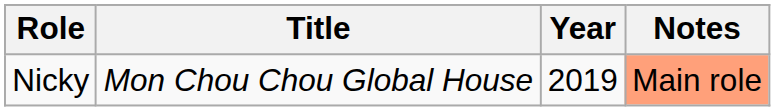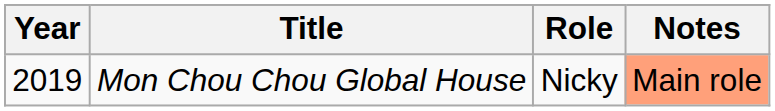columns swapped: Year <-> Role
